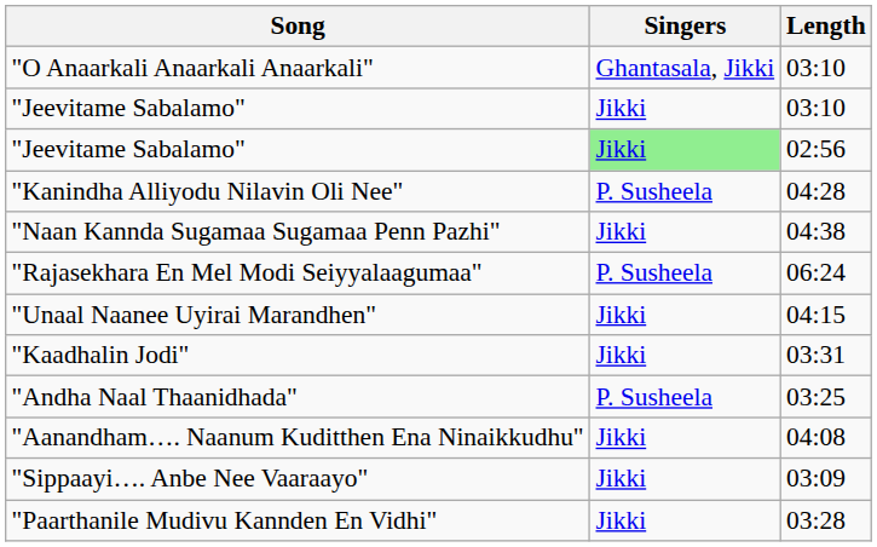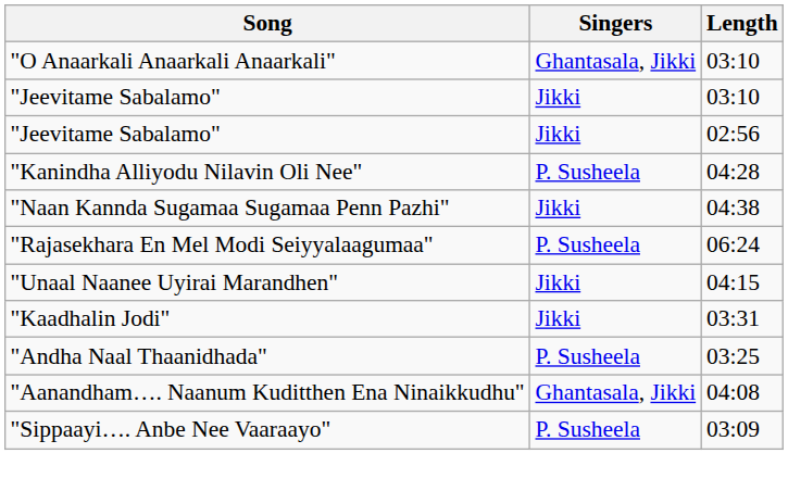"Jeevitame Sabalamo" / 02:56 | Singers: lightgreen background -> no background
"Aanandham…. Naanum Kuditthen Ena Ninaikkudhu" | Singers: Jikki -> Ghantasala, Jikki
"Sippaayi…. Anbe Nee Vaaraayo" | Singers: Jikki -> P. Susheela
- row: "Paarthanile Mudivu Kannden En Vidhi" | Jikki | 03:28
